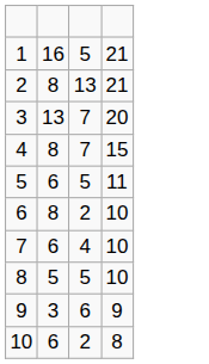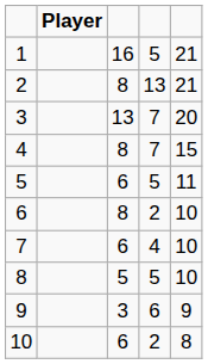+ column: Player
